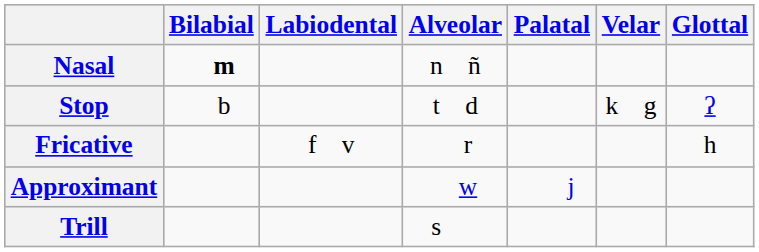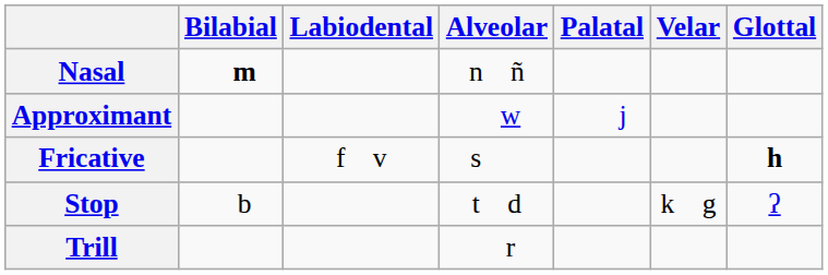rows swapped: Stop <-> Approximant
Fricative | Alveolar: r -> s
Fricative | Glottal: normal -> bold
Trill | Alveolar: s -> r
